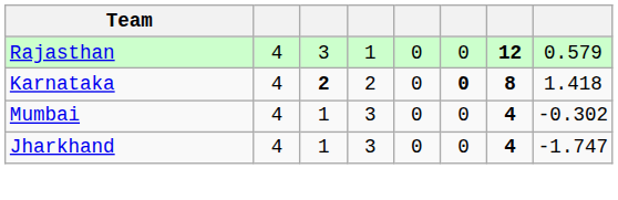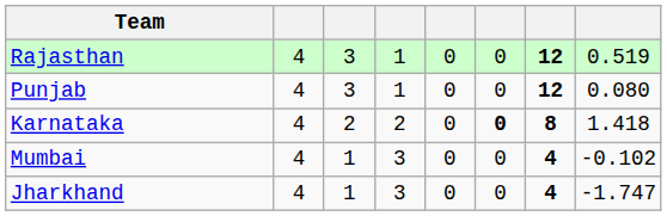Rajasthan | column 8: 0.579 -> 0.519
+ row: Punjab | 4 | 3 | 1 | 0 | 0 | 12 | 0.080
Karnataka | column 3: bold -> normal
Mumbai | column 8: -0.302 -> -0.102
